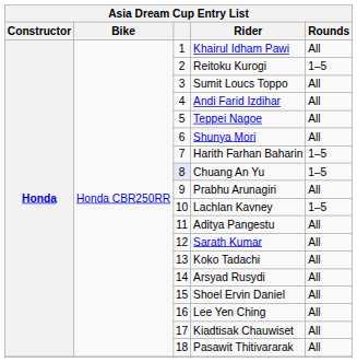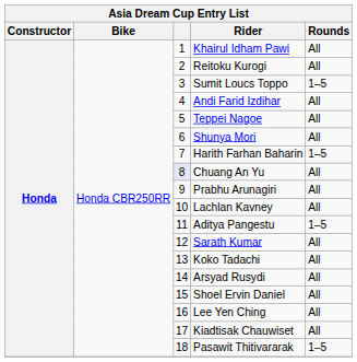Reitoku Kurogi | Rounds: 1–5 -> All
Sumit Loucs Toppo | Rounds: All -> 1–5
Chuang An Yu | Rounds: 1–5 -> All
Lachlan Kavney | Rounds: 1–5 -> All
Aditya Pangestu | Rounds: All -> 1–5
Pasawit Thitivararak | Rounds: All -> 1–5
